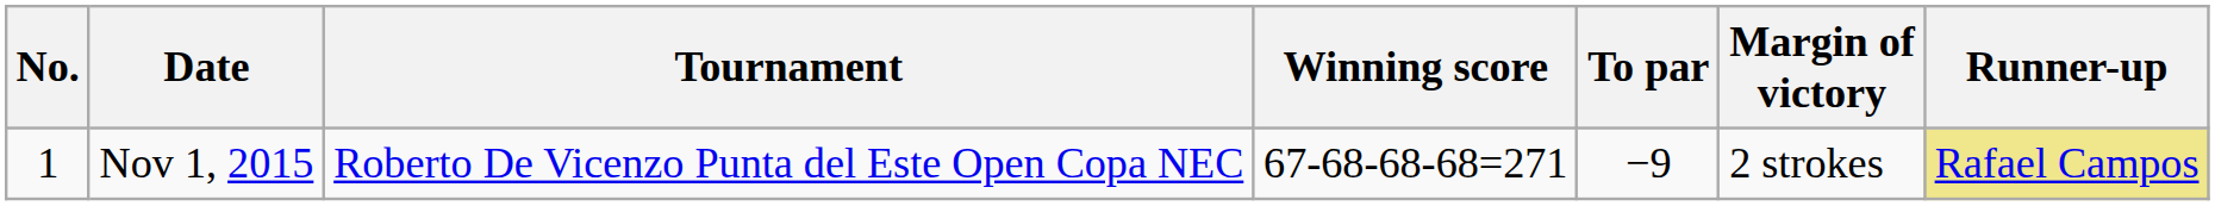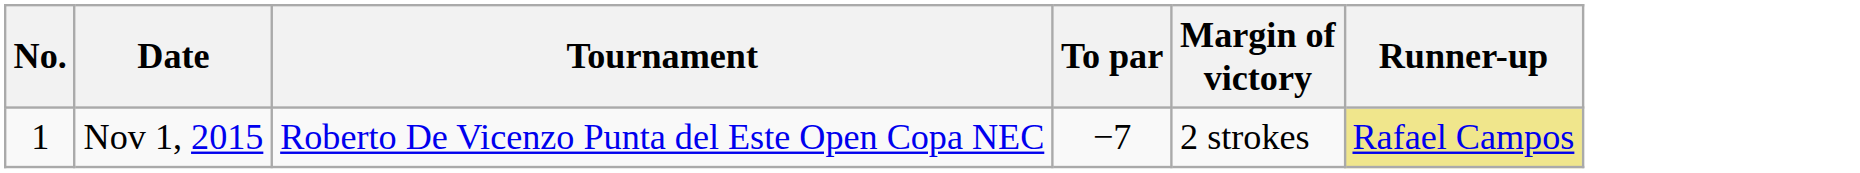- column: Winning score | 67-68-68-68=271
Nov 1, 2015 | To par: −9 -> −7
